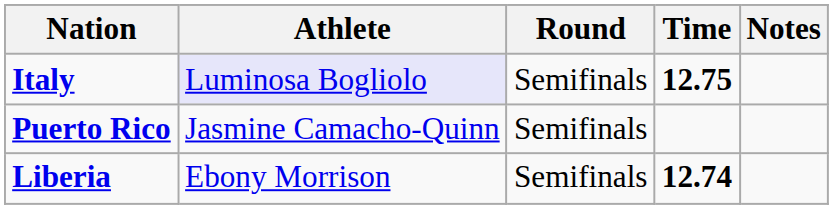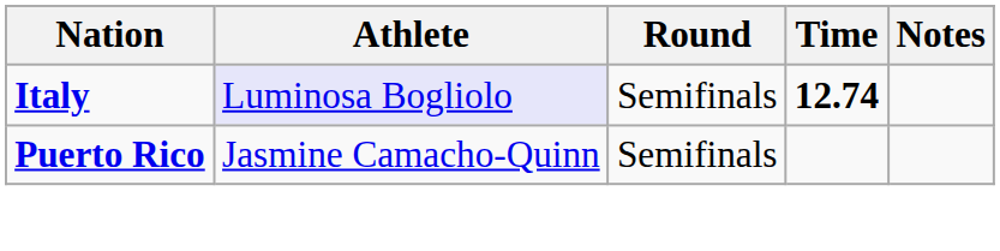Italy | Time: 12.75 -> 12.74
- row: Liberia | Ebony Morrison | Semifinals | 12.74
